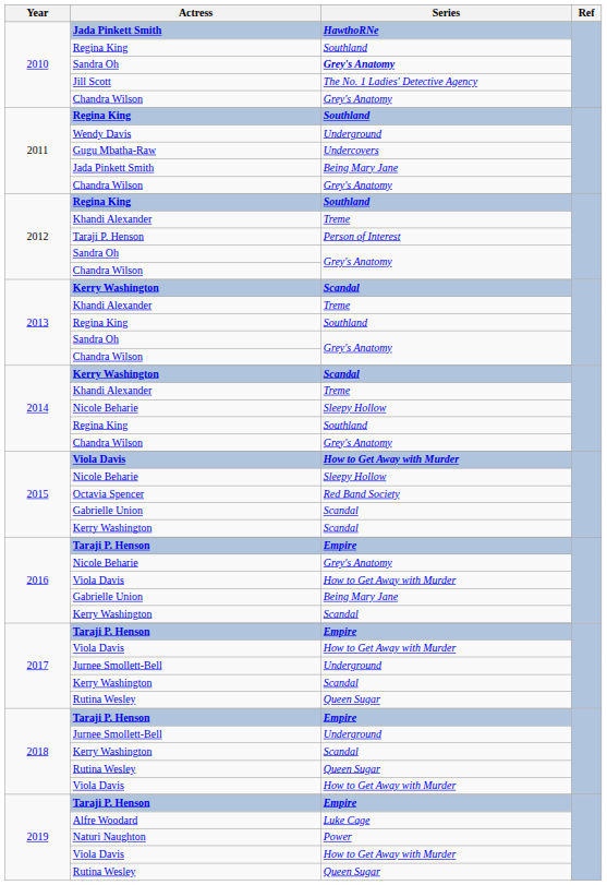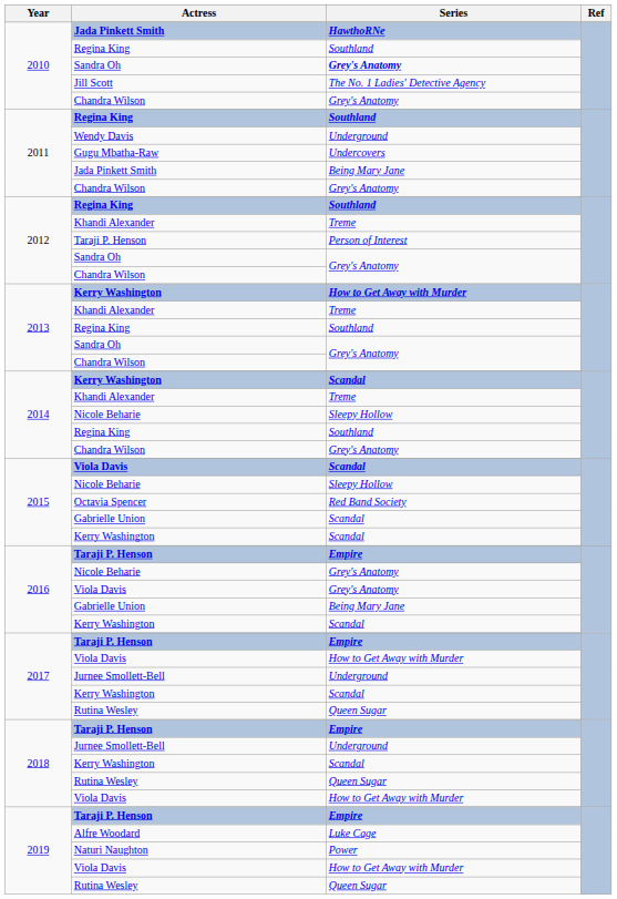2013 / Kerry Washington | Series: Scandal -> How to Get Away with Murder
2015 / Viola Davis | Series: How to Get Away with Murder -> Scandal
2016 / Viola Davis | Series: How to Get Away with Murder -> Grey's Anatomy
